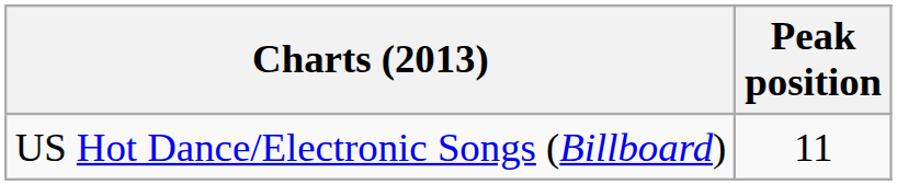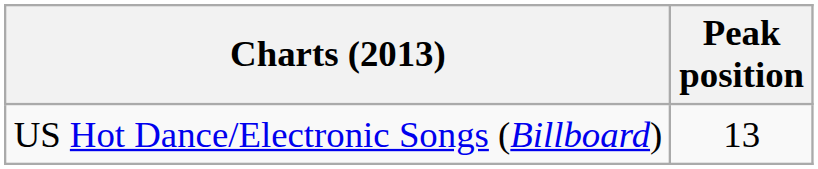US Hot Dance/Electronic Songs (Billboard) | Peak position: 11 -> 13
